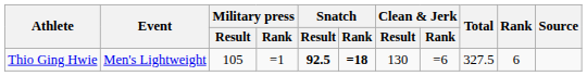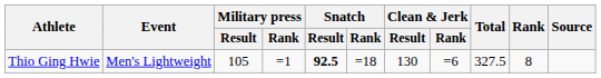Thio Ging Hwie | Snatch / Rank: bold -> normal
Thio Ging Hwie | Rank: 6 -> 8
